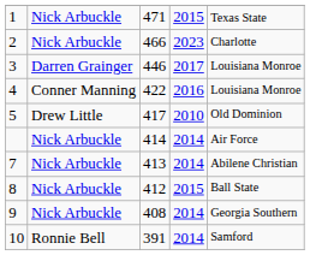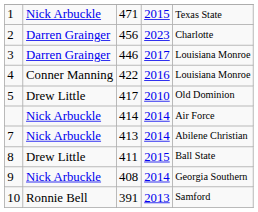2 | column 2: Nick Arbuckle -> Darren Grainger
2 | column 3: 466 -> 456
8 | column 2: Nick Arbuckle -> Drew Little
8 | column 3: 412 -> 411
10 | column 4: 2014 -> 2013
